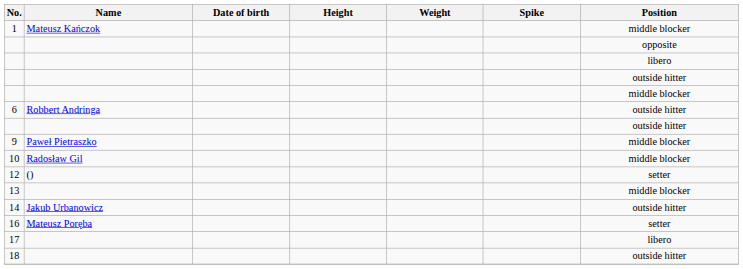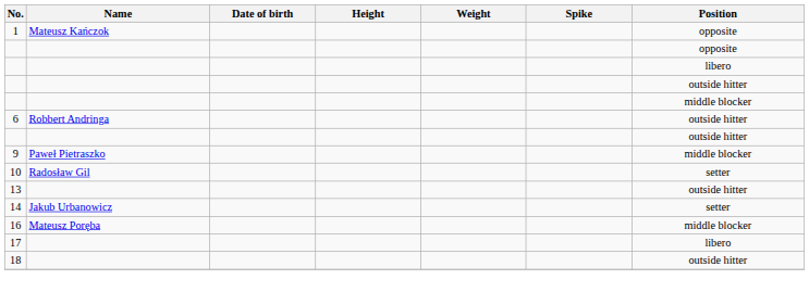1 | Position: middle blocker -> opposite
10 | Position: middle blocker -> setter
- row: 12 | () | setter
13 | Position: middle blocker -> outside hitter
14 | Position: outside hitter -> setter
16 | Position: setter -> middle blocker
